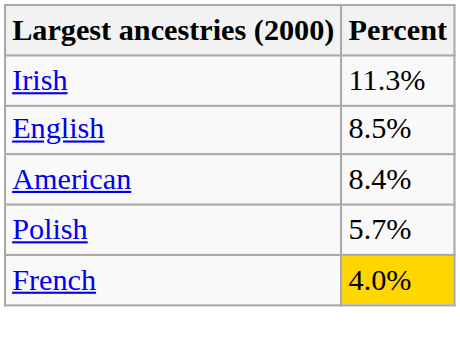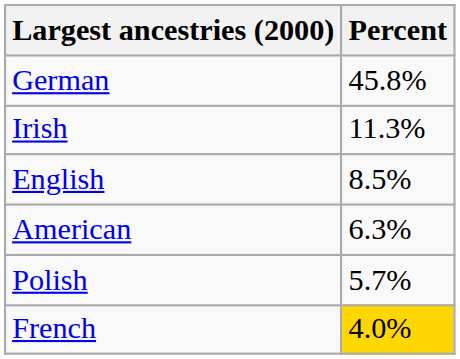+ row: German | 45.8%
American | Percent: 8.4% -> 6.3%
